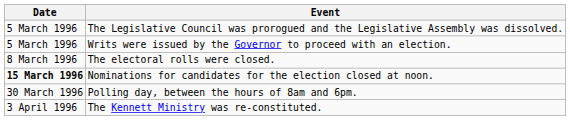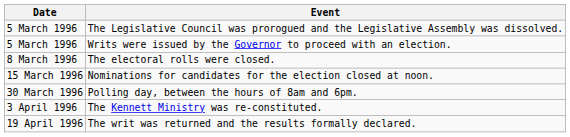Nominations for candidates for the election closed at noon. | Date: bold -> normal
+ row: 19 April 1996 | The writ was returned and the results formally declared.
